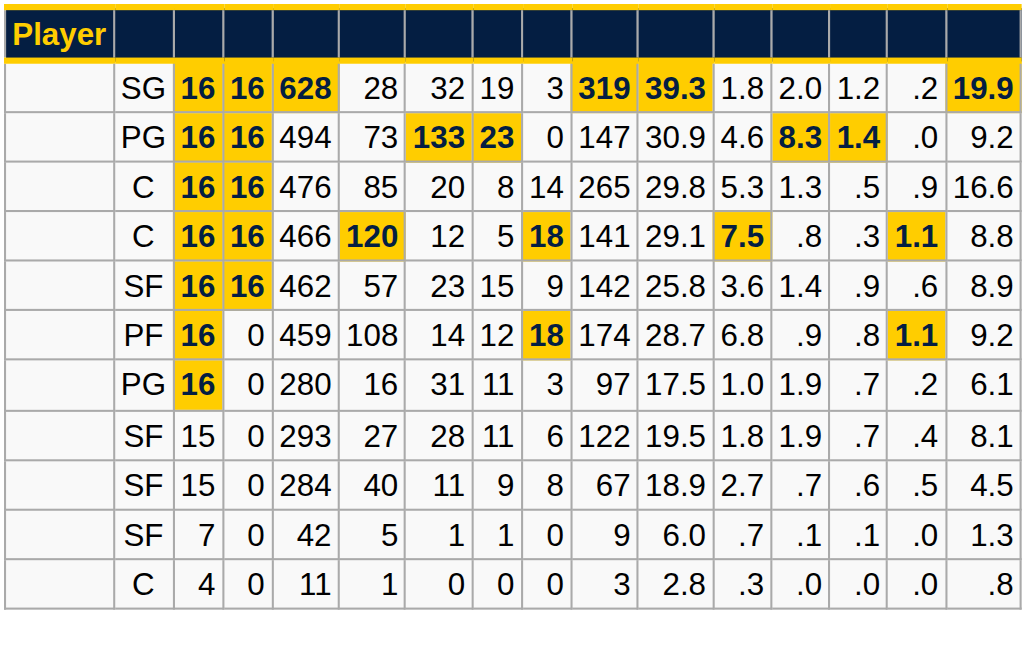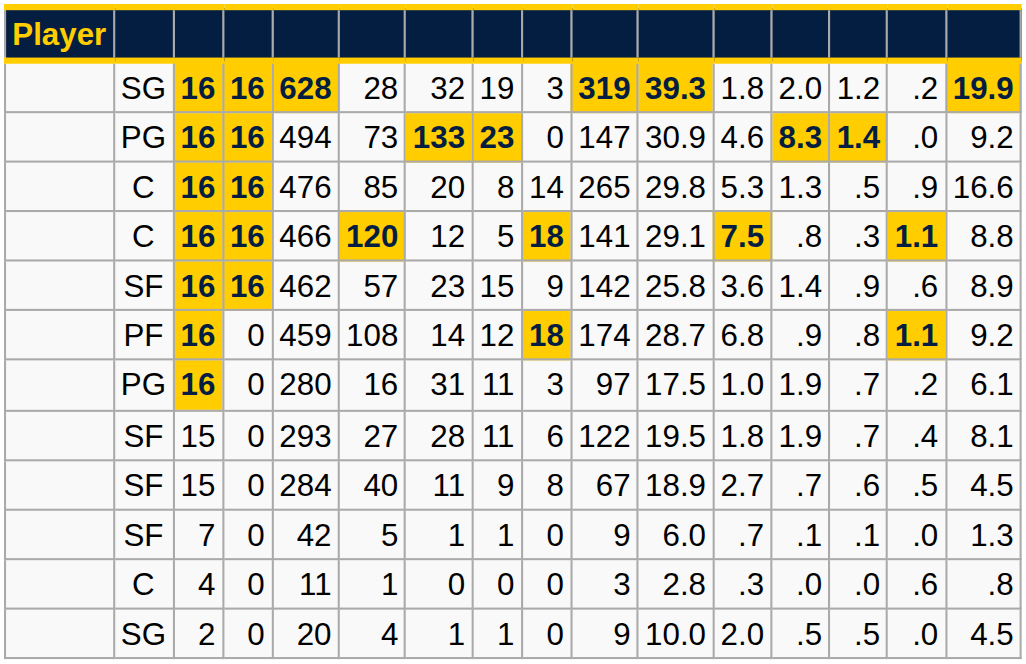C / 4 | column 15: .0 -> .6
+ row: SG | 2 | 0 | 20 | 4 | 1 | 1 | 0 | 9 | 10.0 | 2.0 | .5 | .5 | .0 | 4.5
